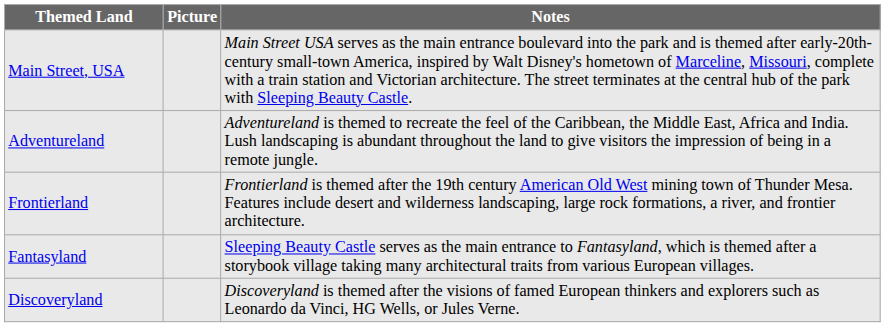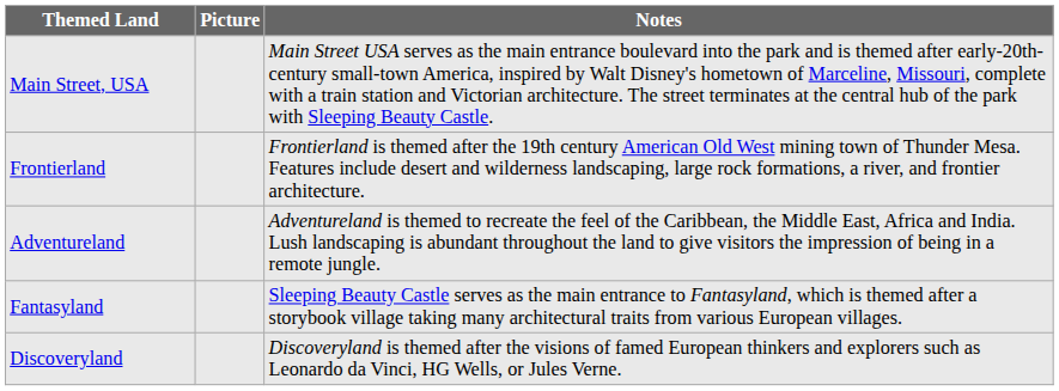rows swapped: Frontierland <-> Adventureland
